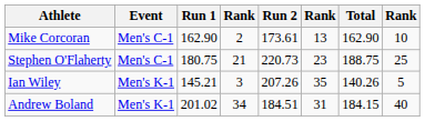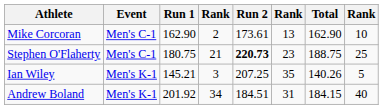Stephen O'Flaherty | Run 2: normal -> bold
Ian Wiley | Run 2: 207.26 -> 207.25
Andrew Boland | Run 1: 201.02 -> 201.92
